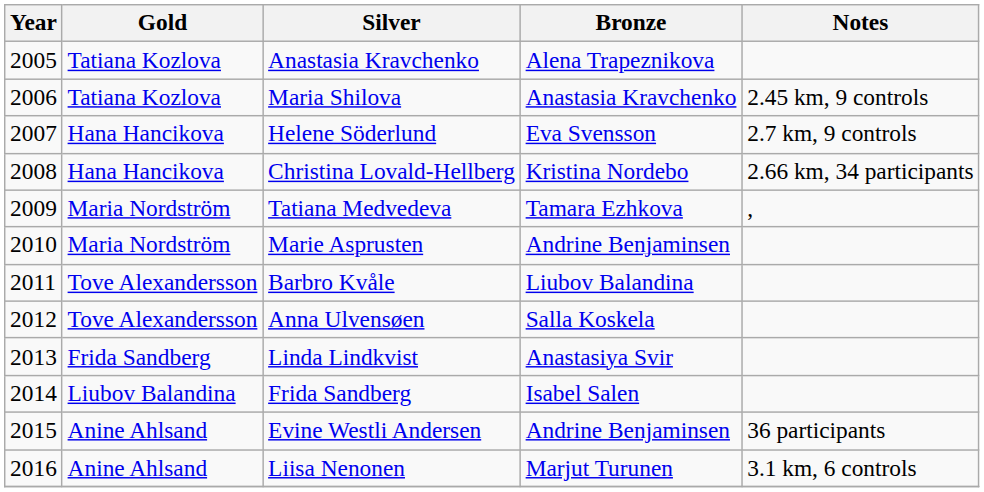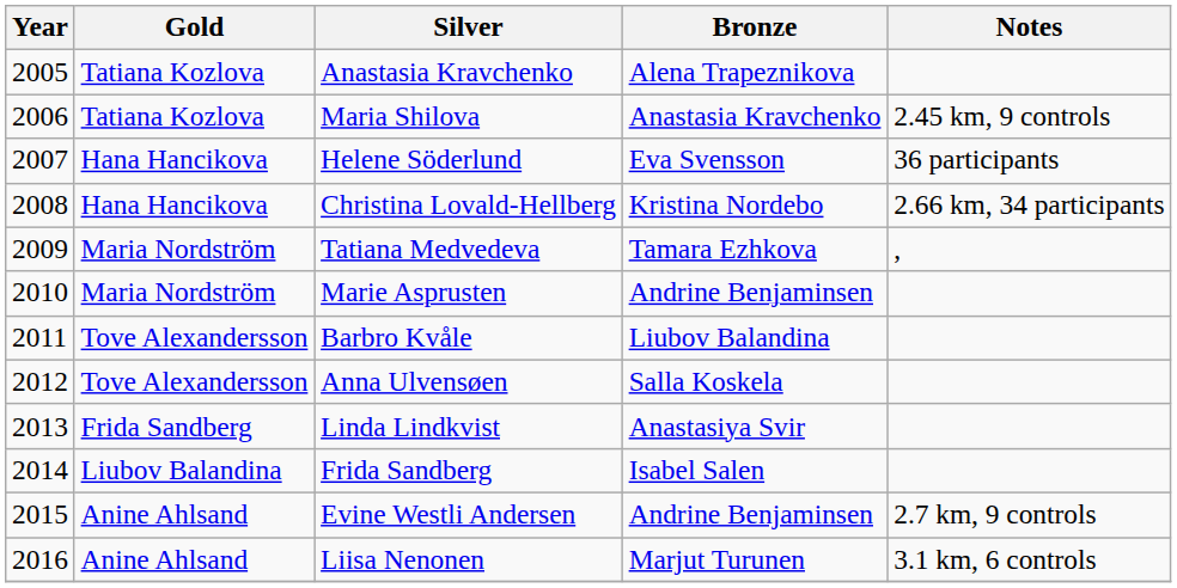Helene Söderlund | Notes: 2.7 km, 9 controls -> 36 participants
Evine Westli Andersen | Notes: 36 participants -> 2.7 km, 9 controls
